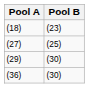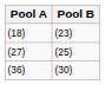- row: (29) | (30)
